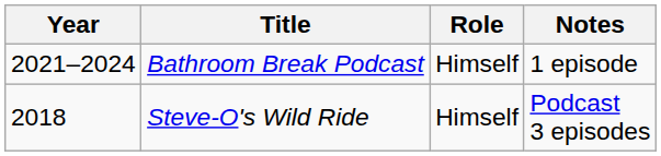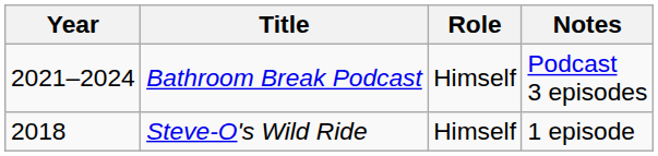Bathroom Break Podcast | Notes: 1 episode -> Podcast 3 episodes
Steve-O's Wild Ride | Notes: Podcast 3 episodes -> 1 episode
